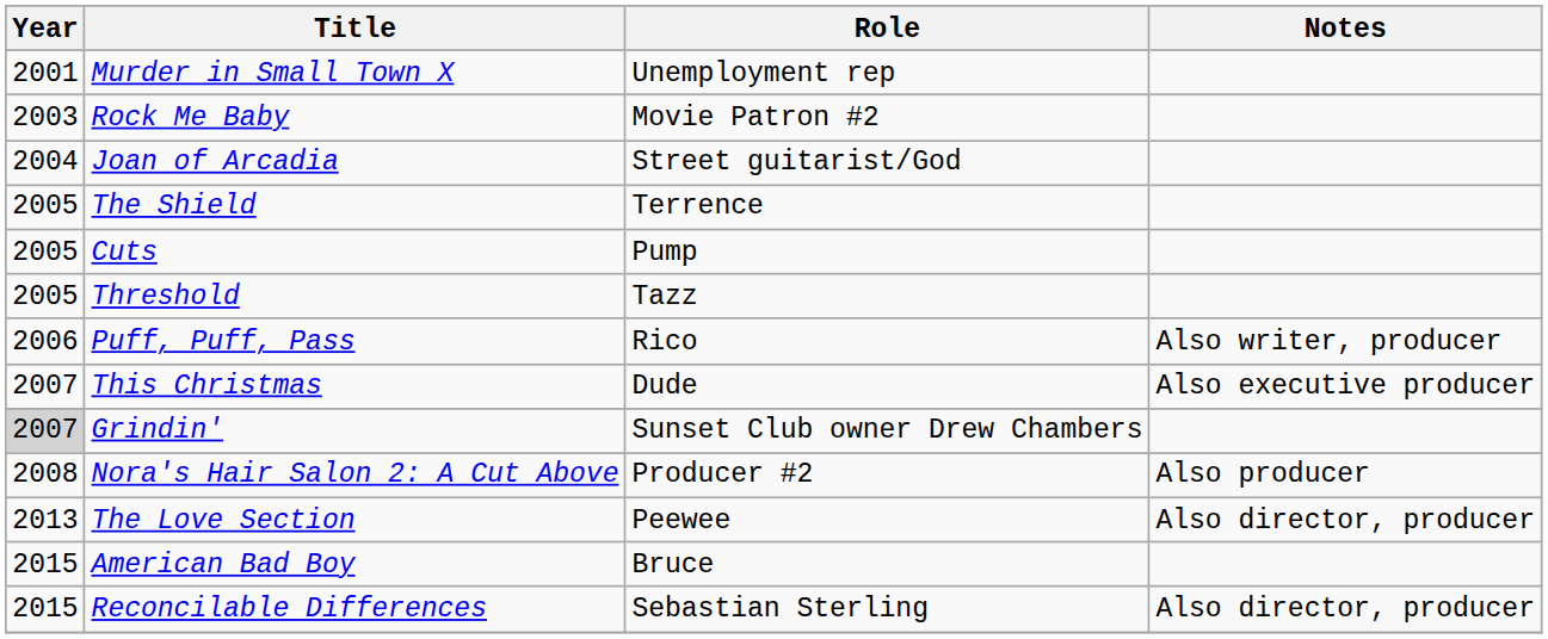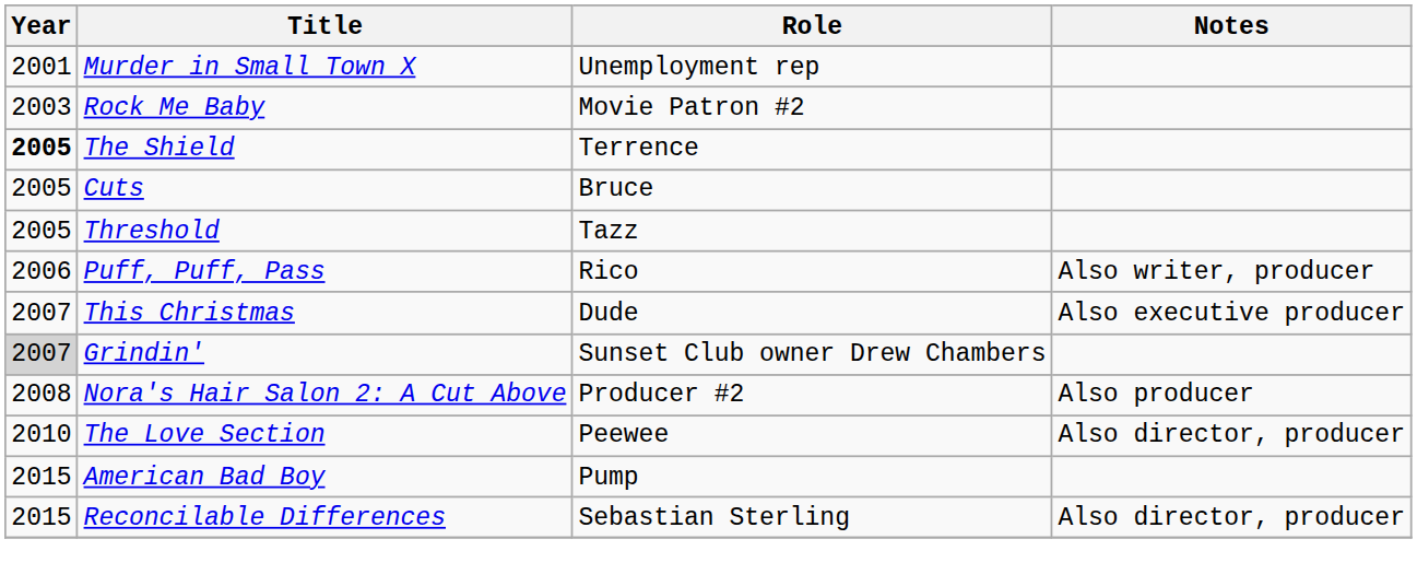- row: 2004 | Joan of Arcadia | Street guitarist/God
The Shield | Year: normal -> bold
Cuts | Role: Pump -> Bruce
The Love Section | Year: 2013 -> 2010
American Bad Boy | Role: Bruce -> Pump
